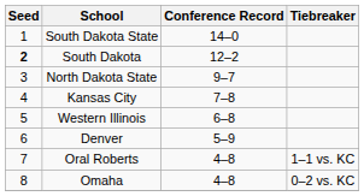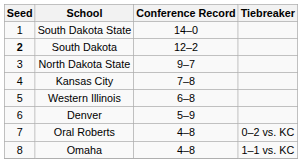Oral Roberts | Tiebreaker: 1–1 vs. KC -> 0–2 vs. KC
Omaha | Tiebreaker: 0–2 vs. KC -> 1–1 vs. KC
